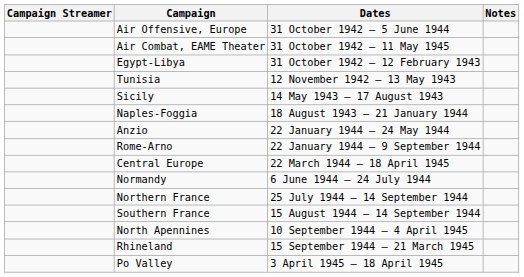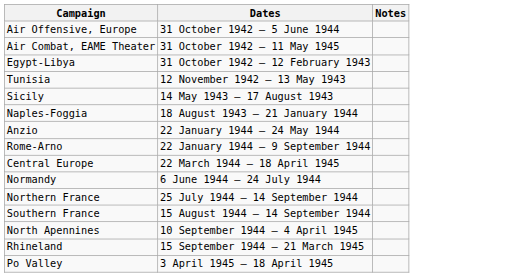- column: Campaign Streamer
